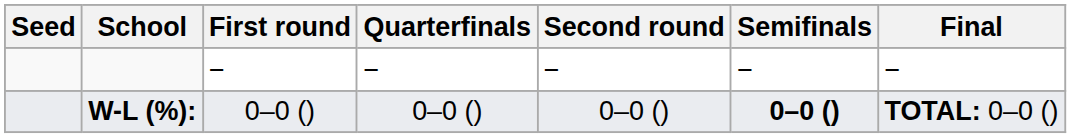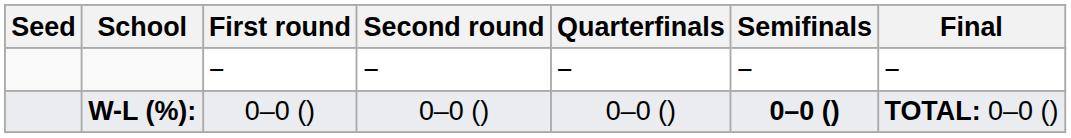columns swapped: Second round <-> Quarterfinals
